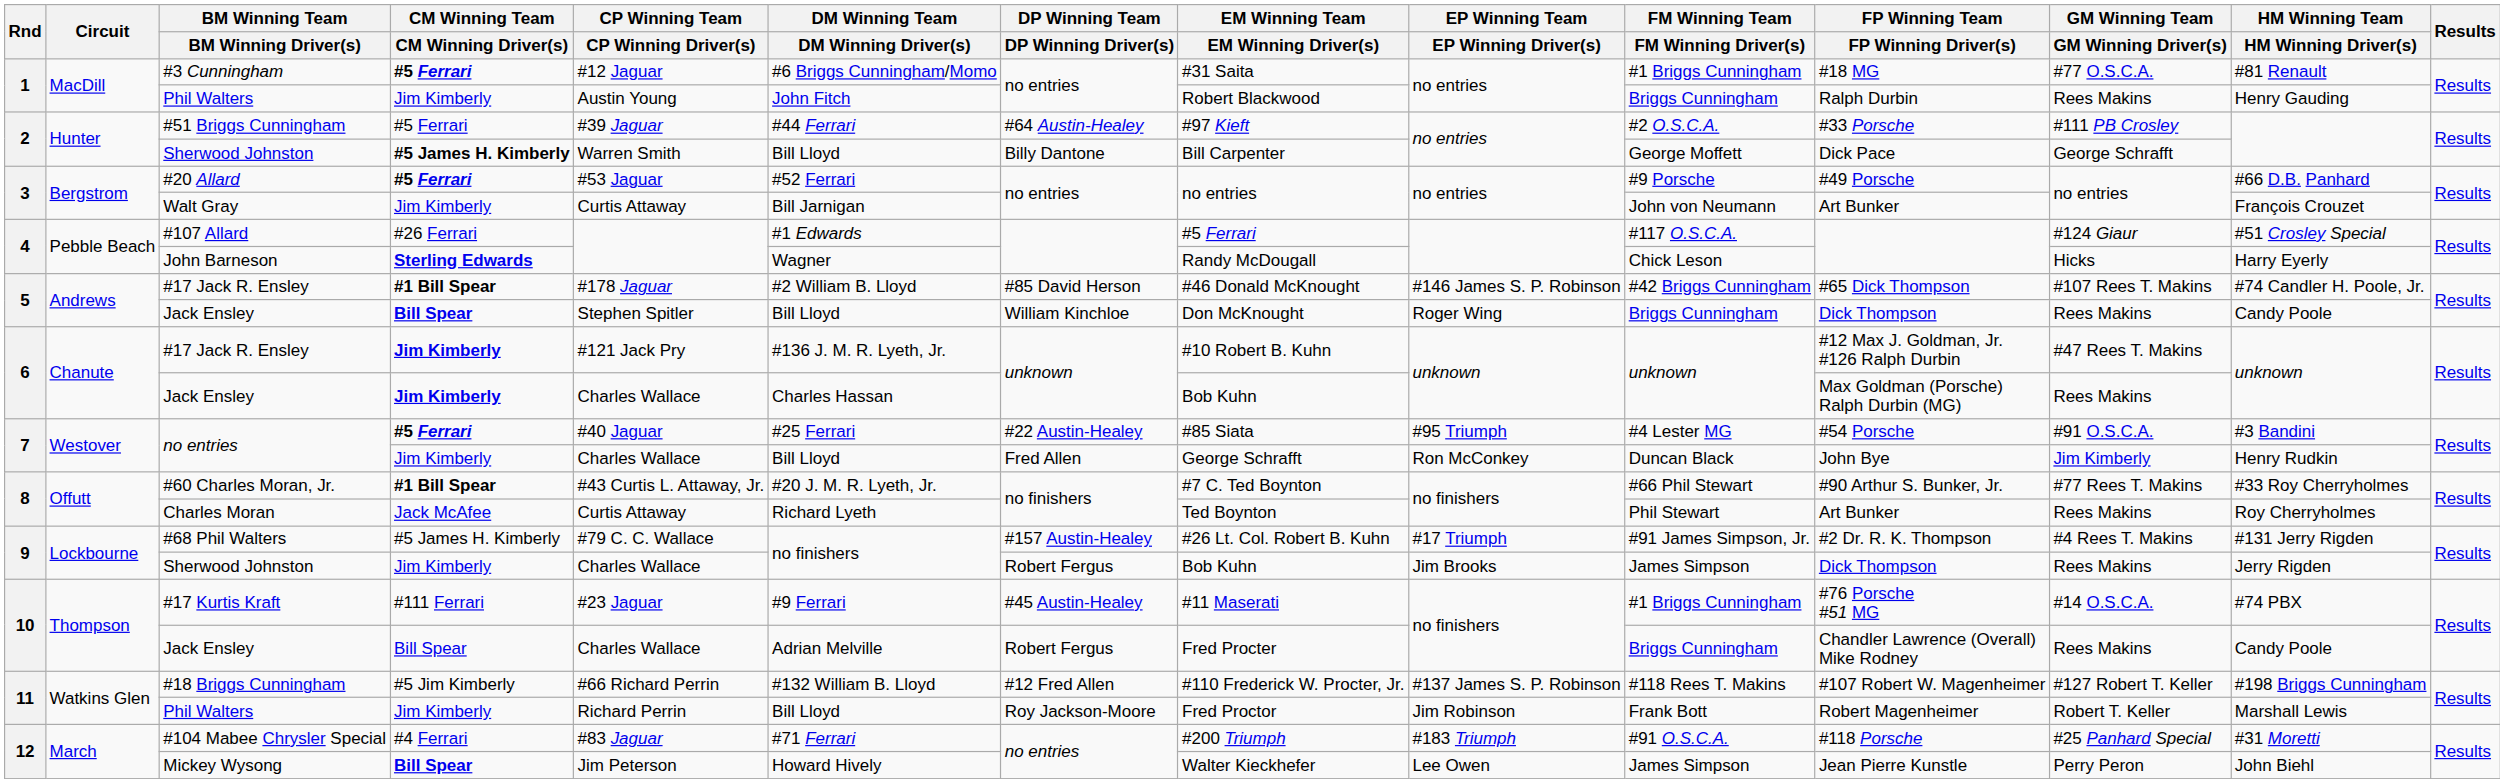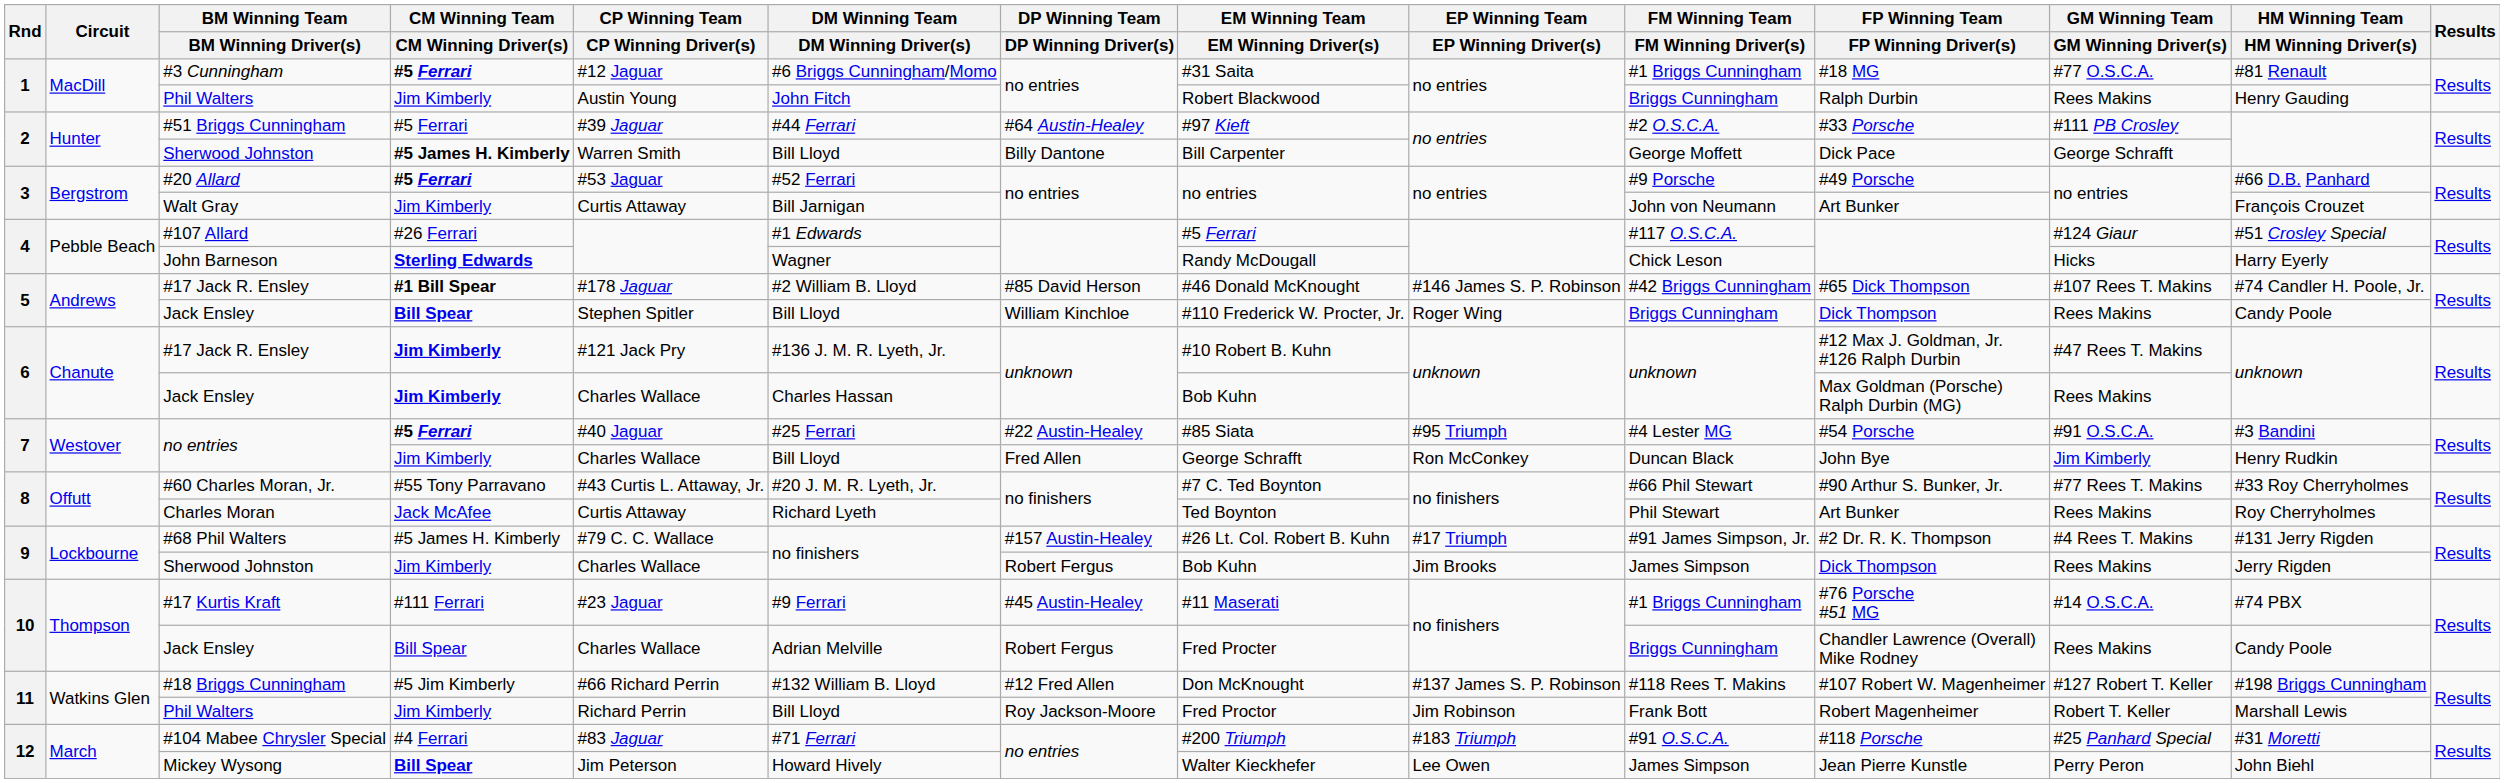5 / Jack Ensley | EM Winning Team / EM Winning Driver(s): Don McKnought -> #110 Frederick W. Procter, Jr.
#60 Charles Moran, Jr. | CM Winning Team / CM Winning Driver(s): #1 Bill Spear -> #55 Tony Parravano
#18 Briggs Cunningham | EM Winning Team / EM Winning Driver(s): #110 Frederick W. Procter, Jr. -> Don McKnought
